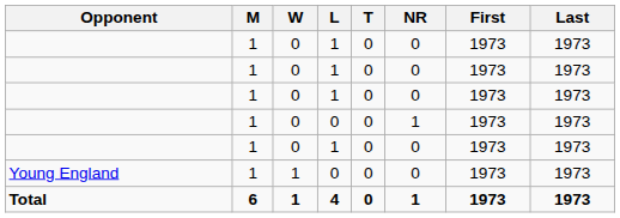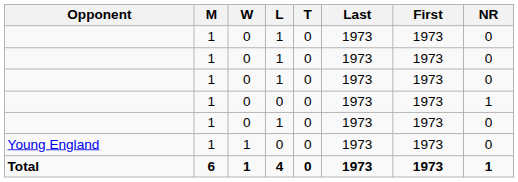columns swapped: NR <-> Last
